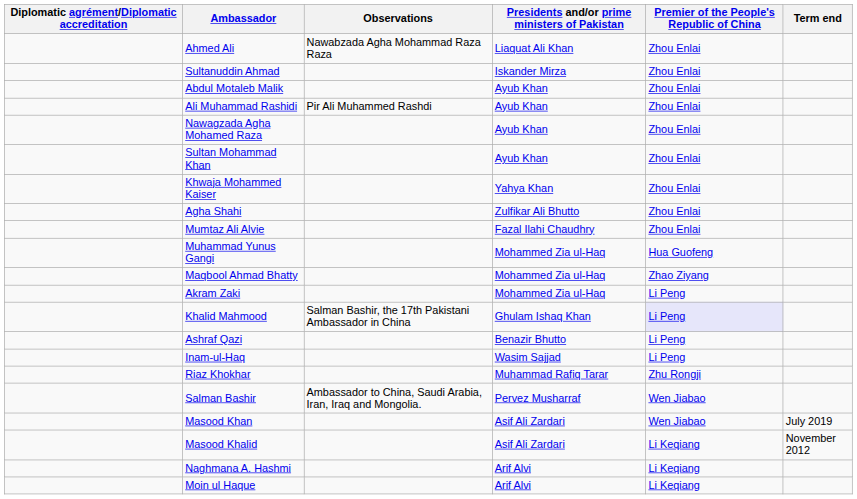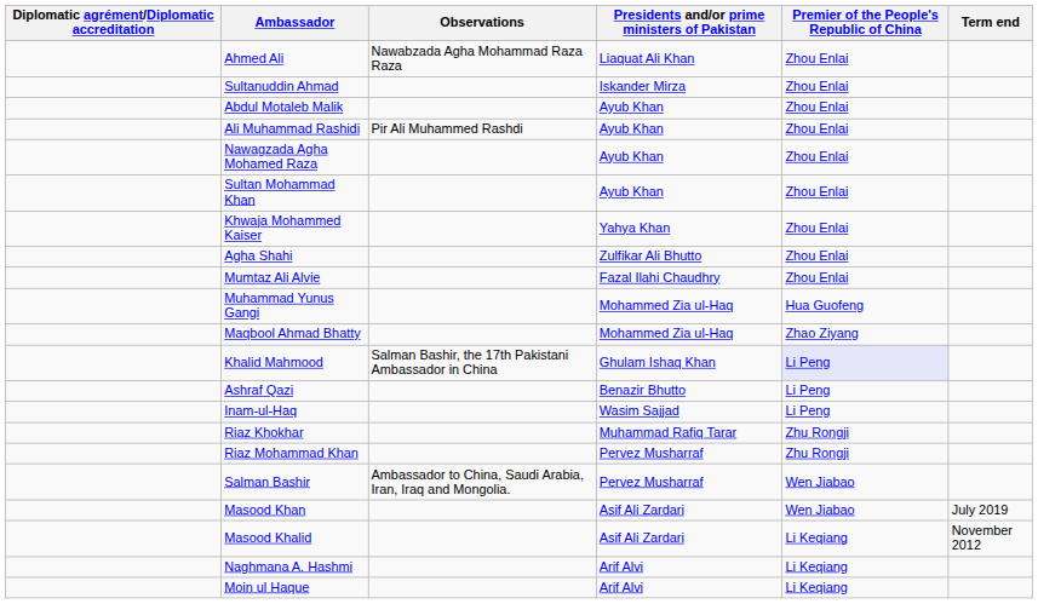- row: Akram Zaki | Mohammed Zia ul-Haq | Li Peng
+ row: Riaz Mohammad Khan | Pervez Musharraf | Zhu Rongji
